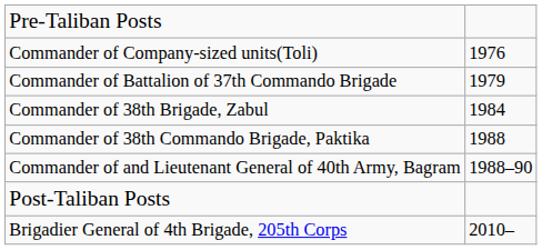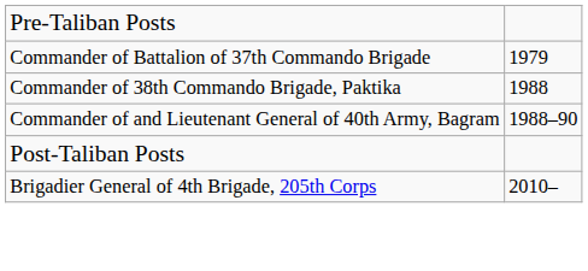- row: Commander of Company-sized units(Toli) | 1976
- row: Commander of 38th Brigade, Zabul | 1984
